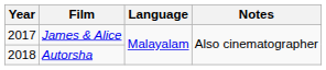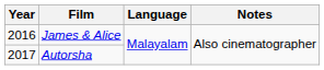James & Alice | Year: 2017 -> 2016
Autorsha | Year: 2018 -> 2017
